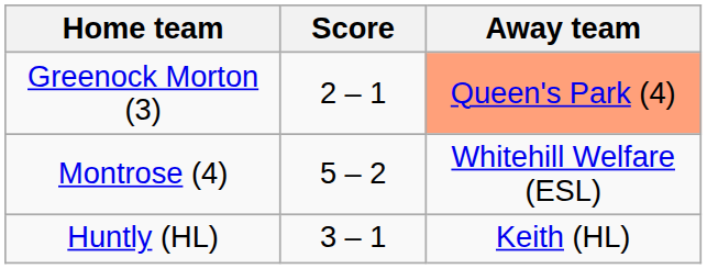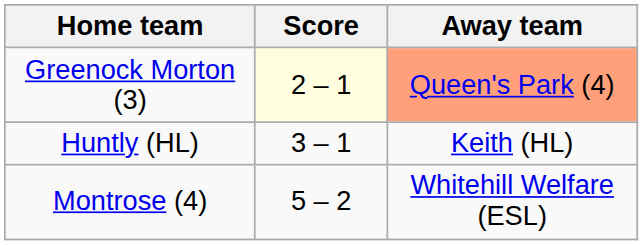Greenock Morton (3) | Score: no background -> lightyellow background
rows swapped: Huntly (HL) <-> Montrose (4)
